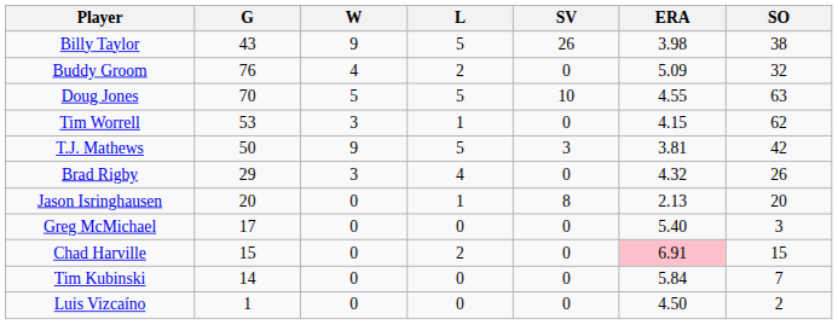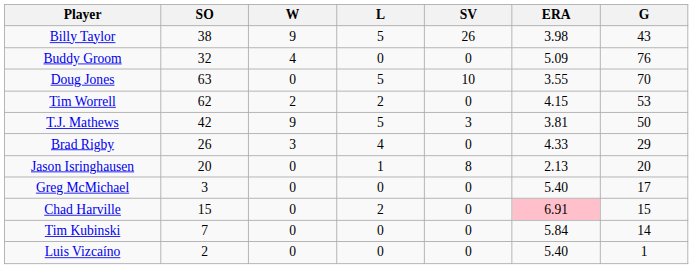columns swapped: G <-> SO
Buddy Groom | L: 2 -> 0
Doug Jones | W: 5 -> 0
Doug Jones | ERA: 4.55 -> 3.55
Tim Worrell | W: 3 -> 2
Tim Worrell | L: 1 -> 2
Brad Rigby | ERA: 4.32 -> 4.33
Luis Vizcaíno | ERA: 4.50 -> 5.40
